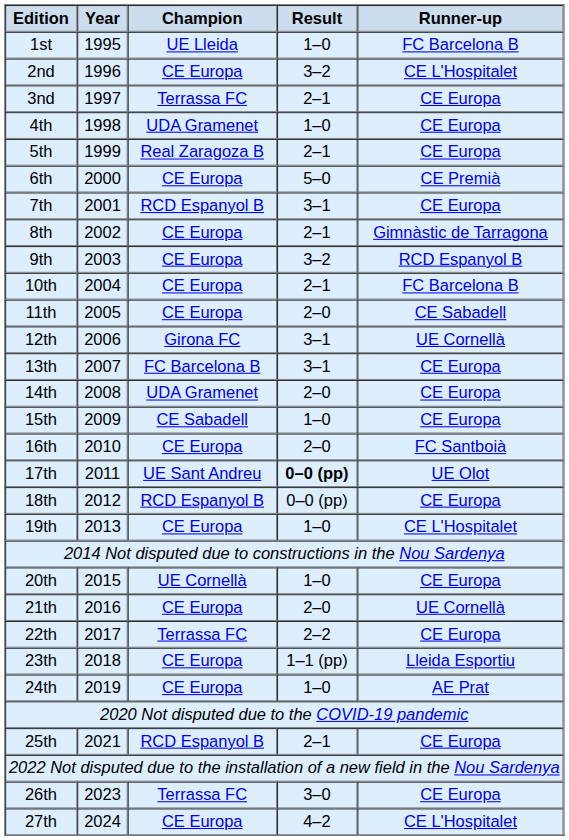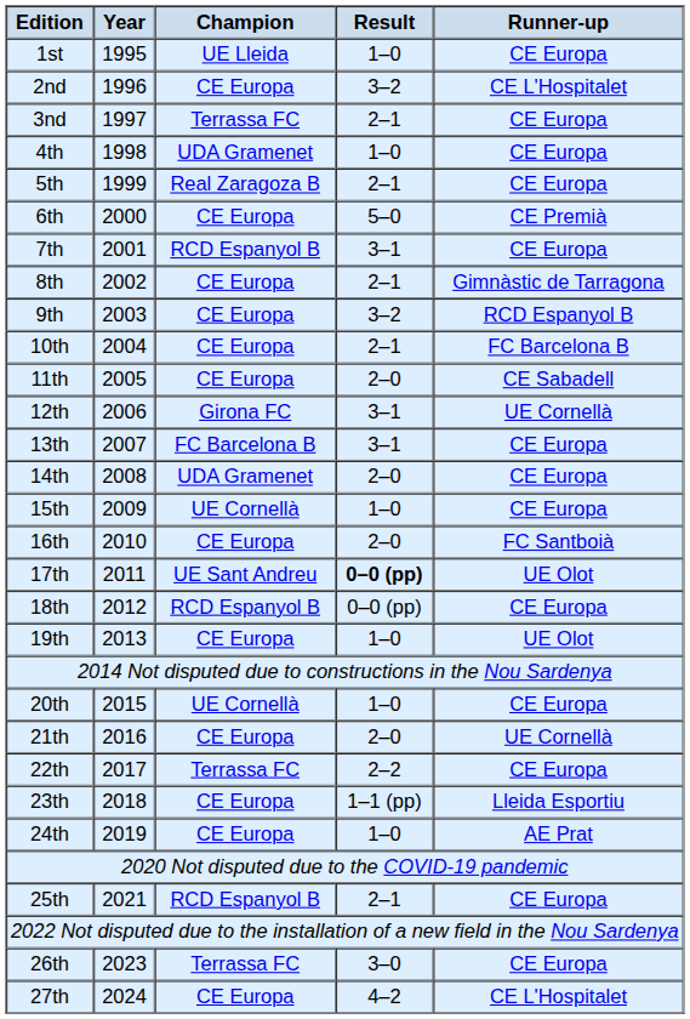1st | Runner-up: FC Barcelona B -> CE Europa
15th | Champion: CE Sabadell -> UE Cornellà
19th | Runner-up: CE L'Hospitalet -> UE Olot
